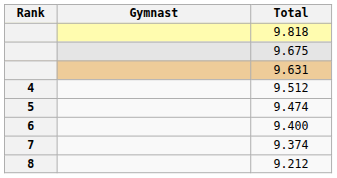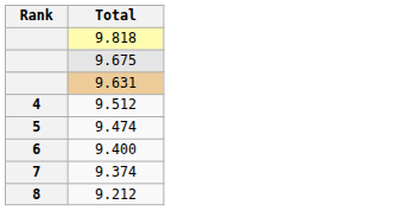- column: Gymnast
